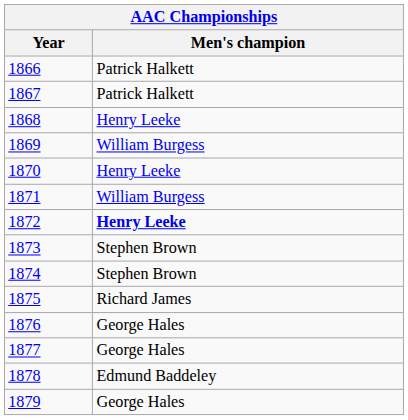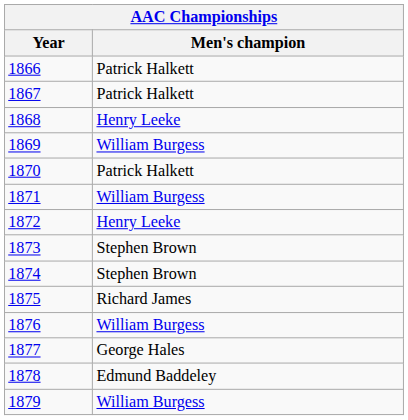1870 | Men's champion: Henry Leeke -> Patrick Halkett
1872 | Men's champion: bold -> normal
1876 | Men's champion: George Hales -> William Burgess
1879 | Men's champion: George Hales -> William Burgess
